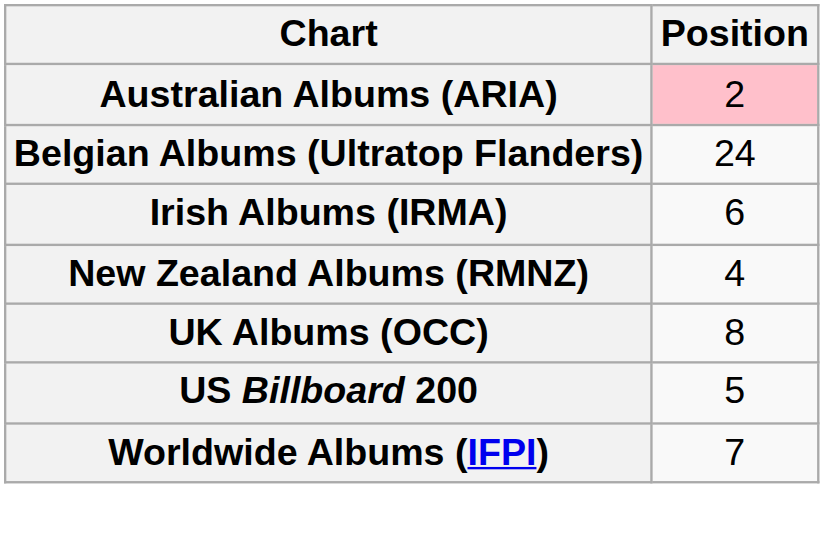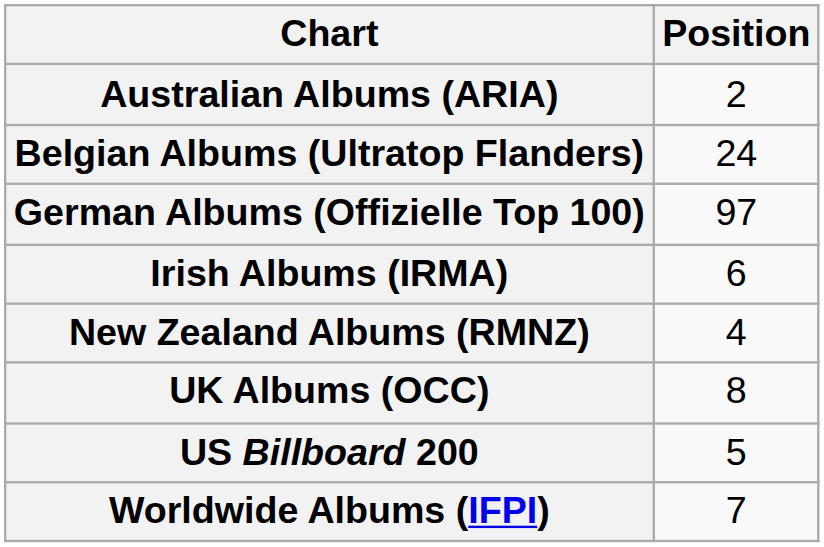Australian Albums (ARIA) | Position: pink background -> no background
+ row: German Albums (Offizielle Top 100) | 97
